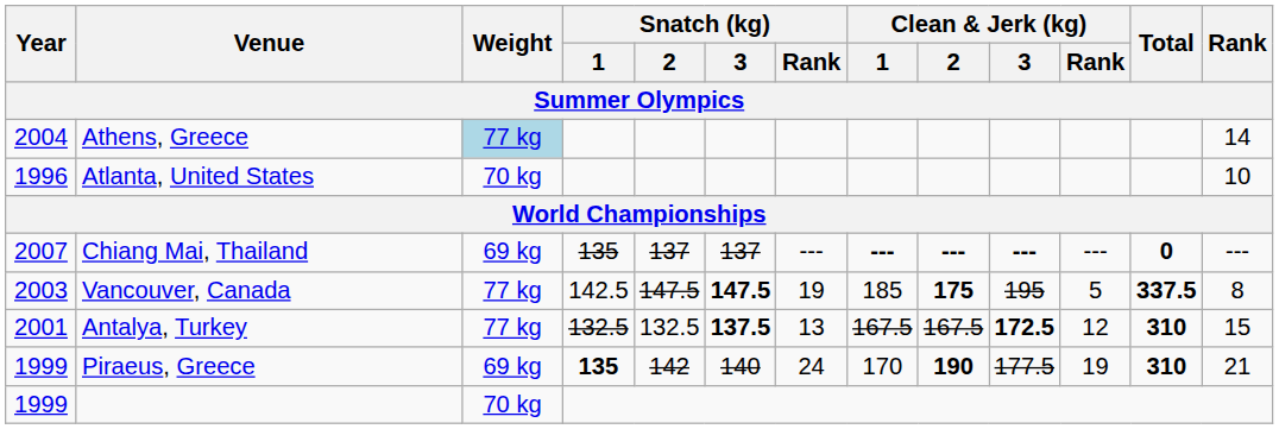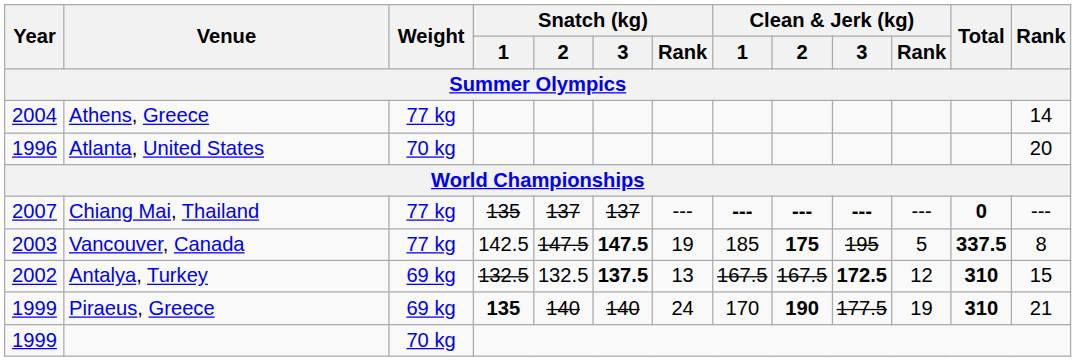Athens, Greece | Weight: lightblue background -> no background
Atlanta, United States | Rank: 10 -> 20
Chiang Mai, Thailand | Weight: 69 kg -> 77 kg
Antalya, Turkey | Year: 2001 -> 2002
Antalya, Turkey | Weight: 77 kg -> 69 kg
Piraeus, Greece | Snatch (kg) / 2: 142 -> 140
